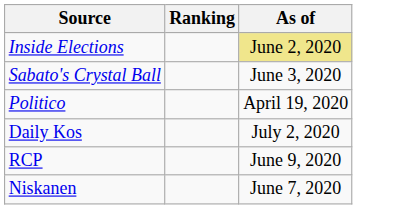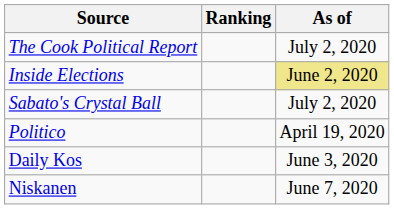+ row: The Cook Political Report | July 2, 2020
Sabato's Crystal Ball | As of: June 3, 2020 -> July 2, 2020
Daily Kos | As of: July 2, 2020 -> June 3, 2020
- row: RCP | June 9, 2020
